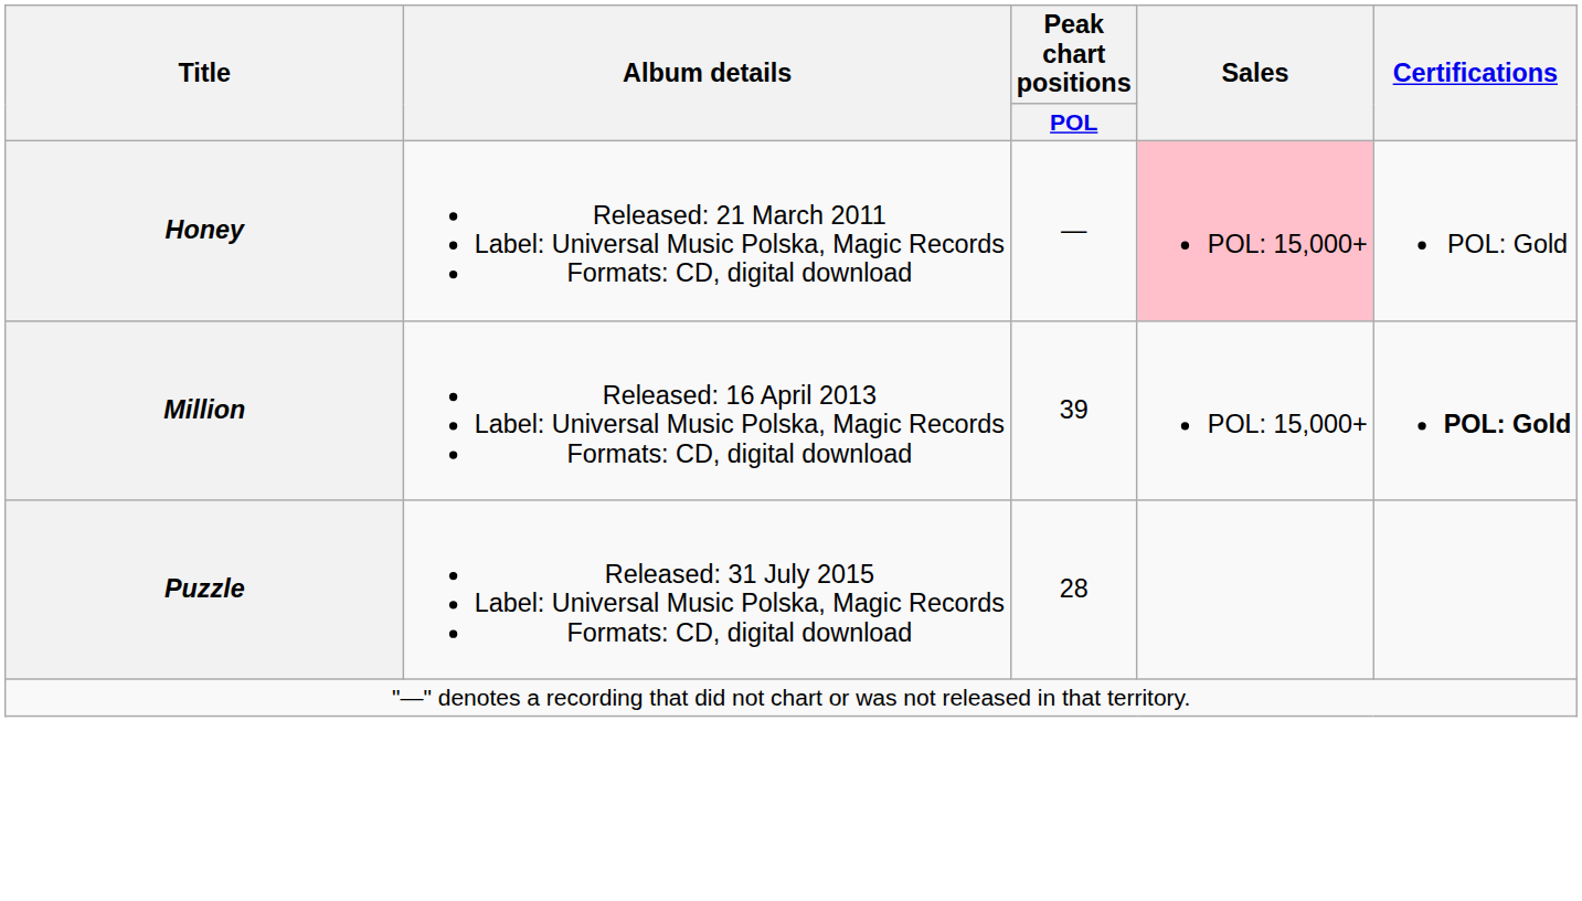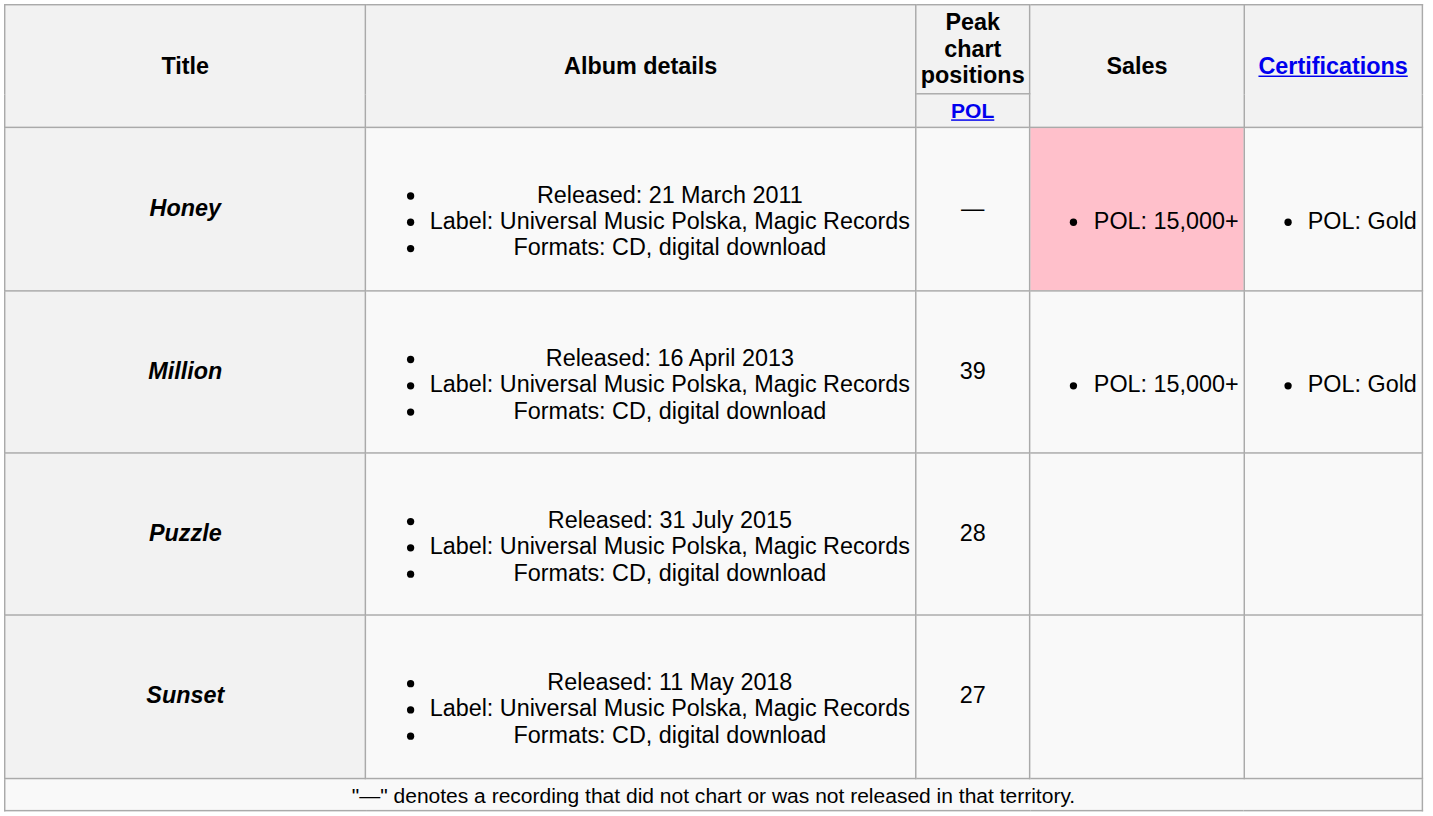Million | Certifications: bold -> normal
+ row: Sunset | Released: 11 May 2018 Label: Universal Music Polska, Magic Records Formats: CD, digital download | 27
